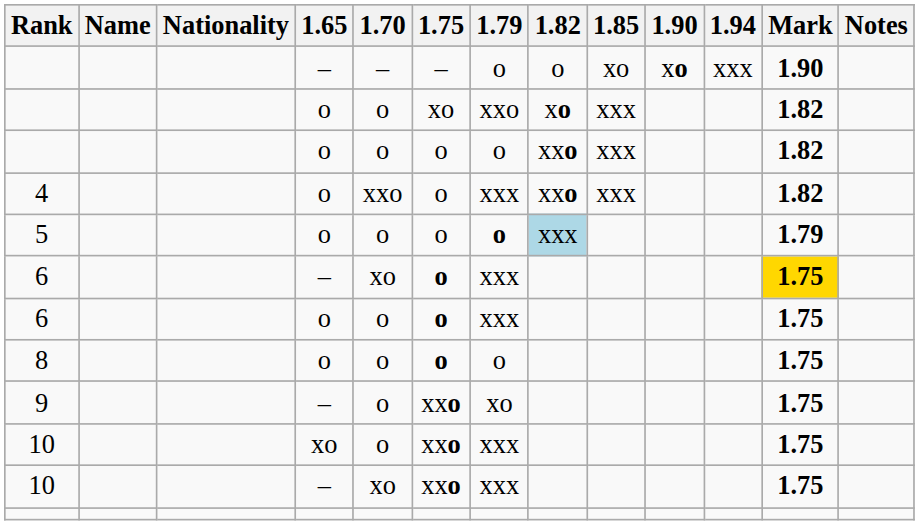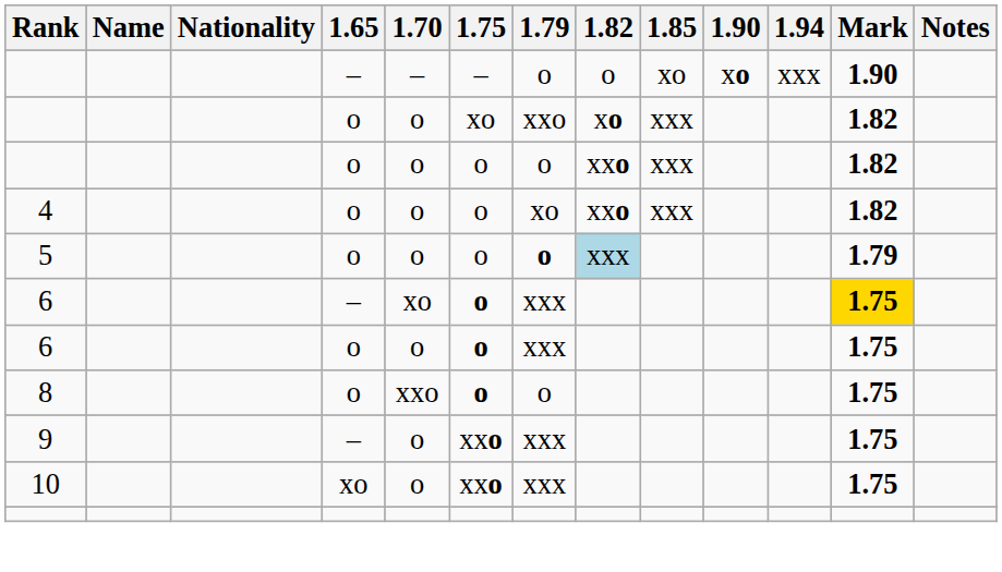4 | 1.70: xxo -> o
4 | 1.79: xxx -> xo
8 | 1.70: o -> xxo
9 | 1.79: xo -> xxx
- row: 10 | – | xo | xxo | xxx | 1.75
